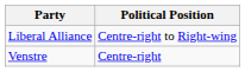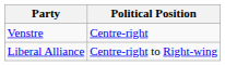rows swapped: Liberal Alliance <-> Venstre
